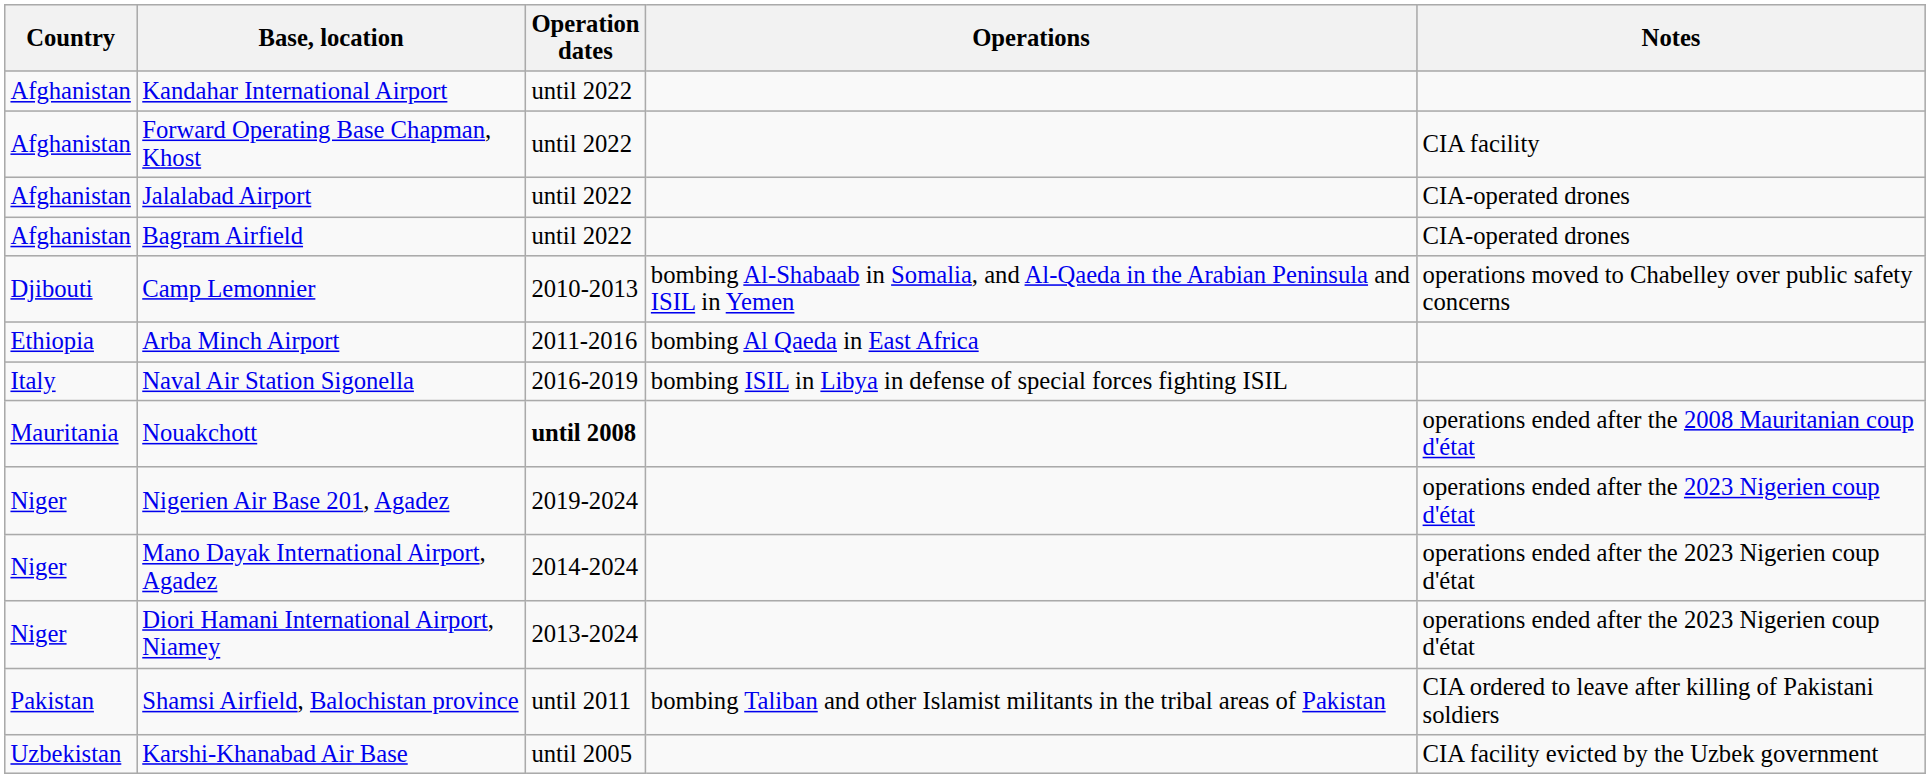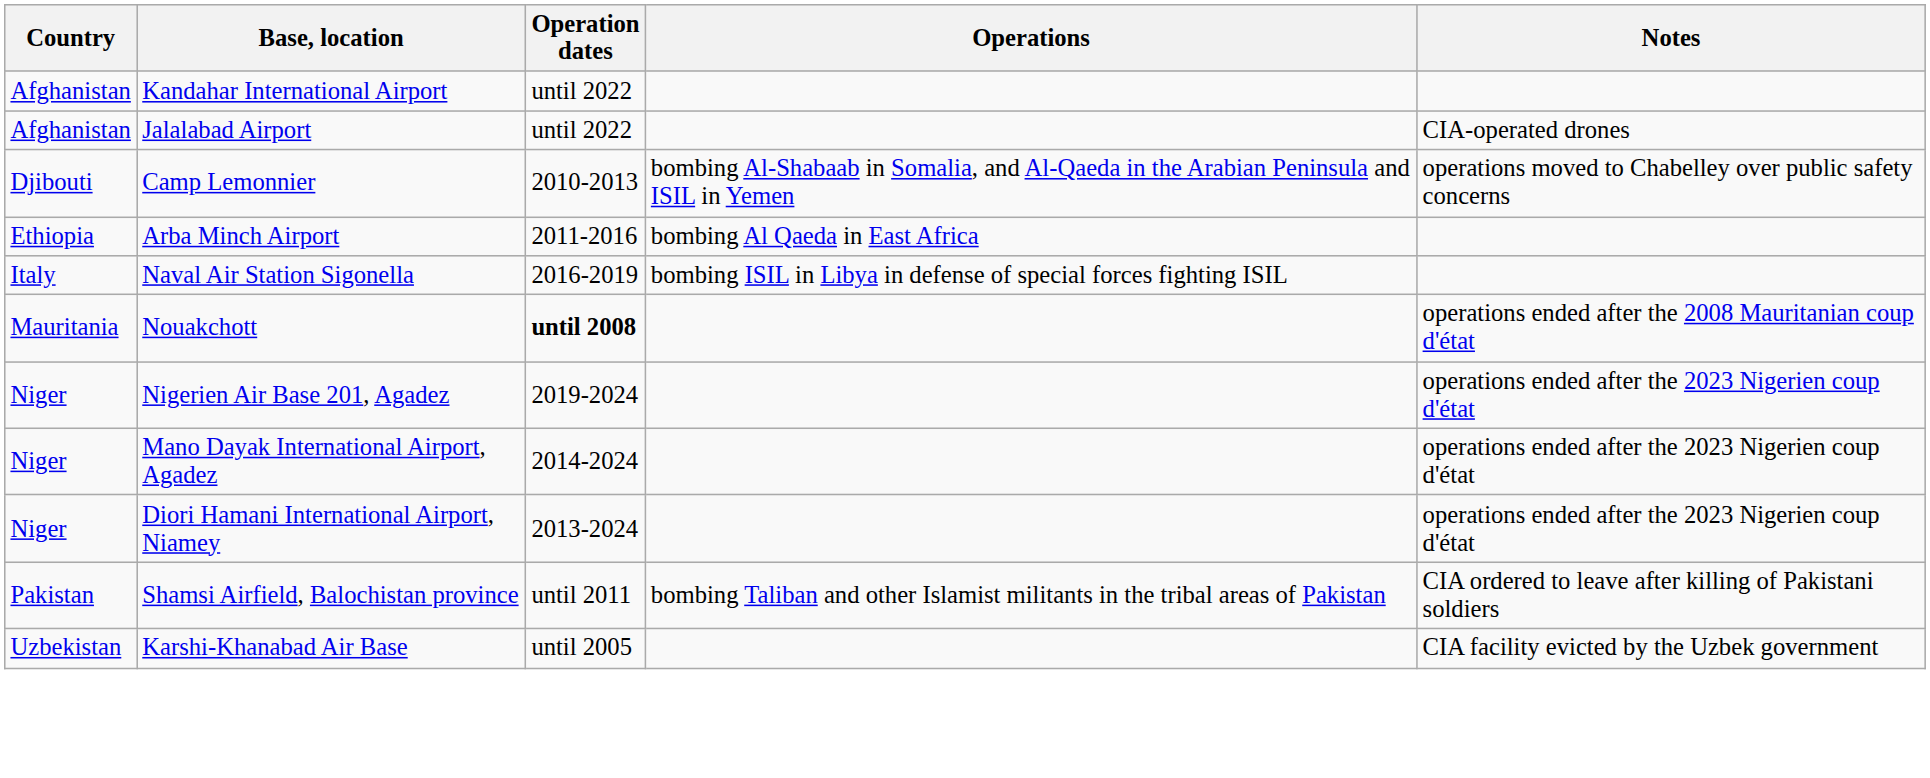- row: Afghanistan | Forward Operating Base Chapman, Khost | until 2022 | CIA facility
- row: Afghanistan | Bagram Airfield | until 2022 | CIA-operated drones
